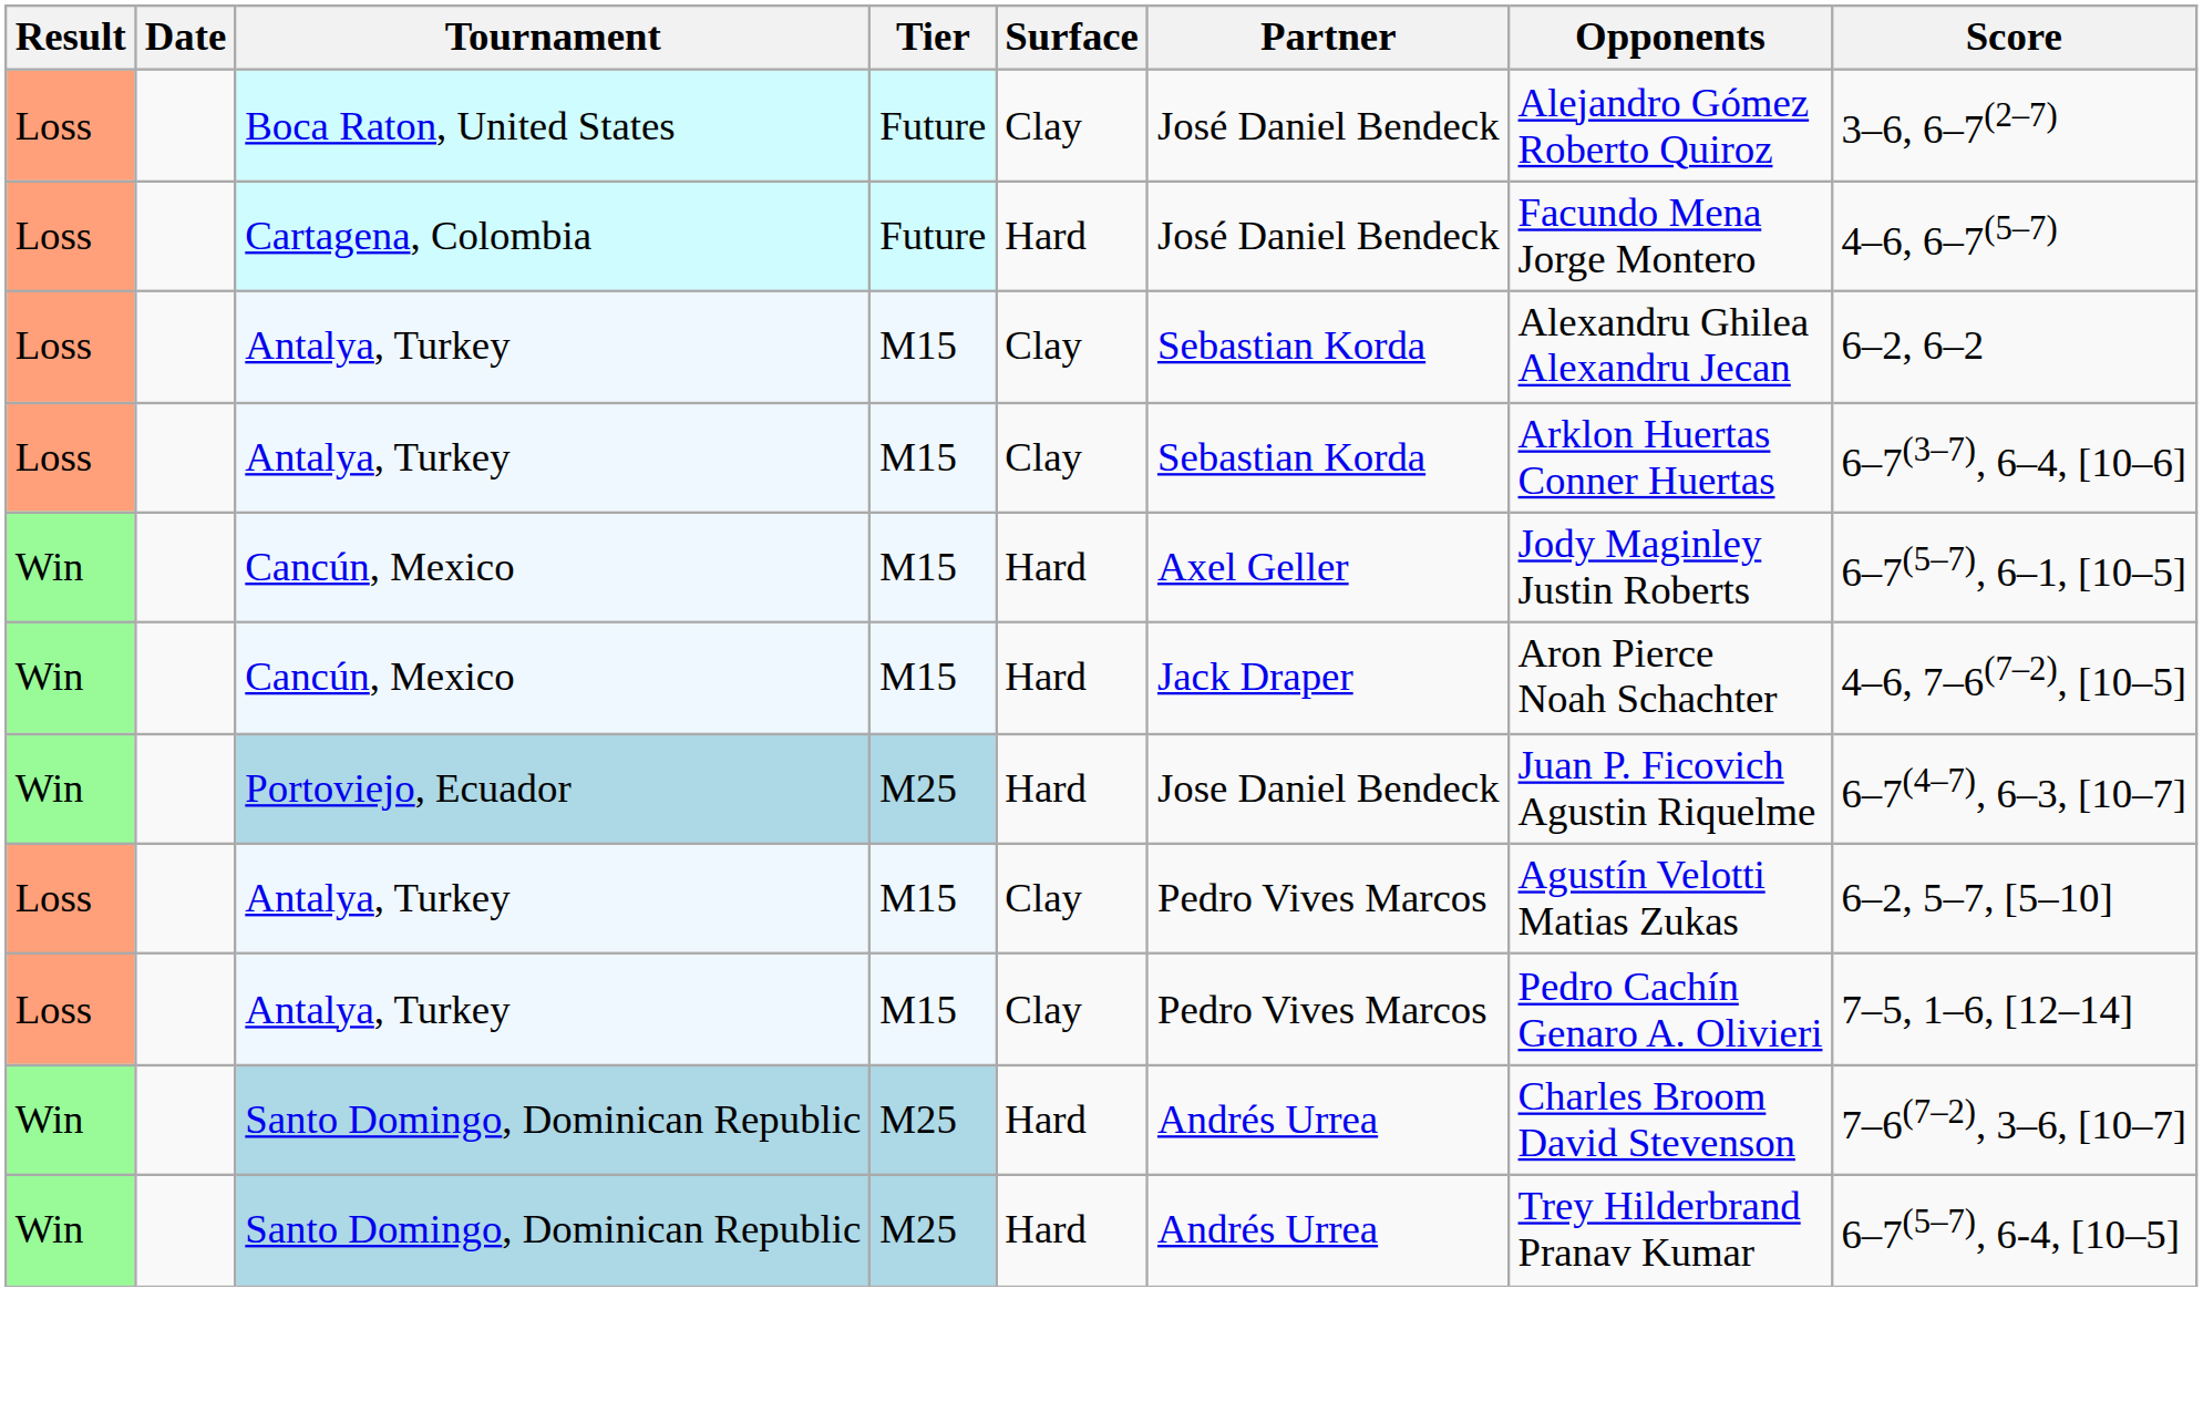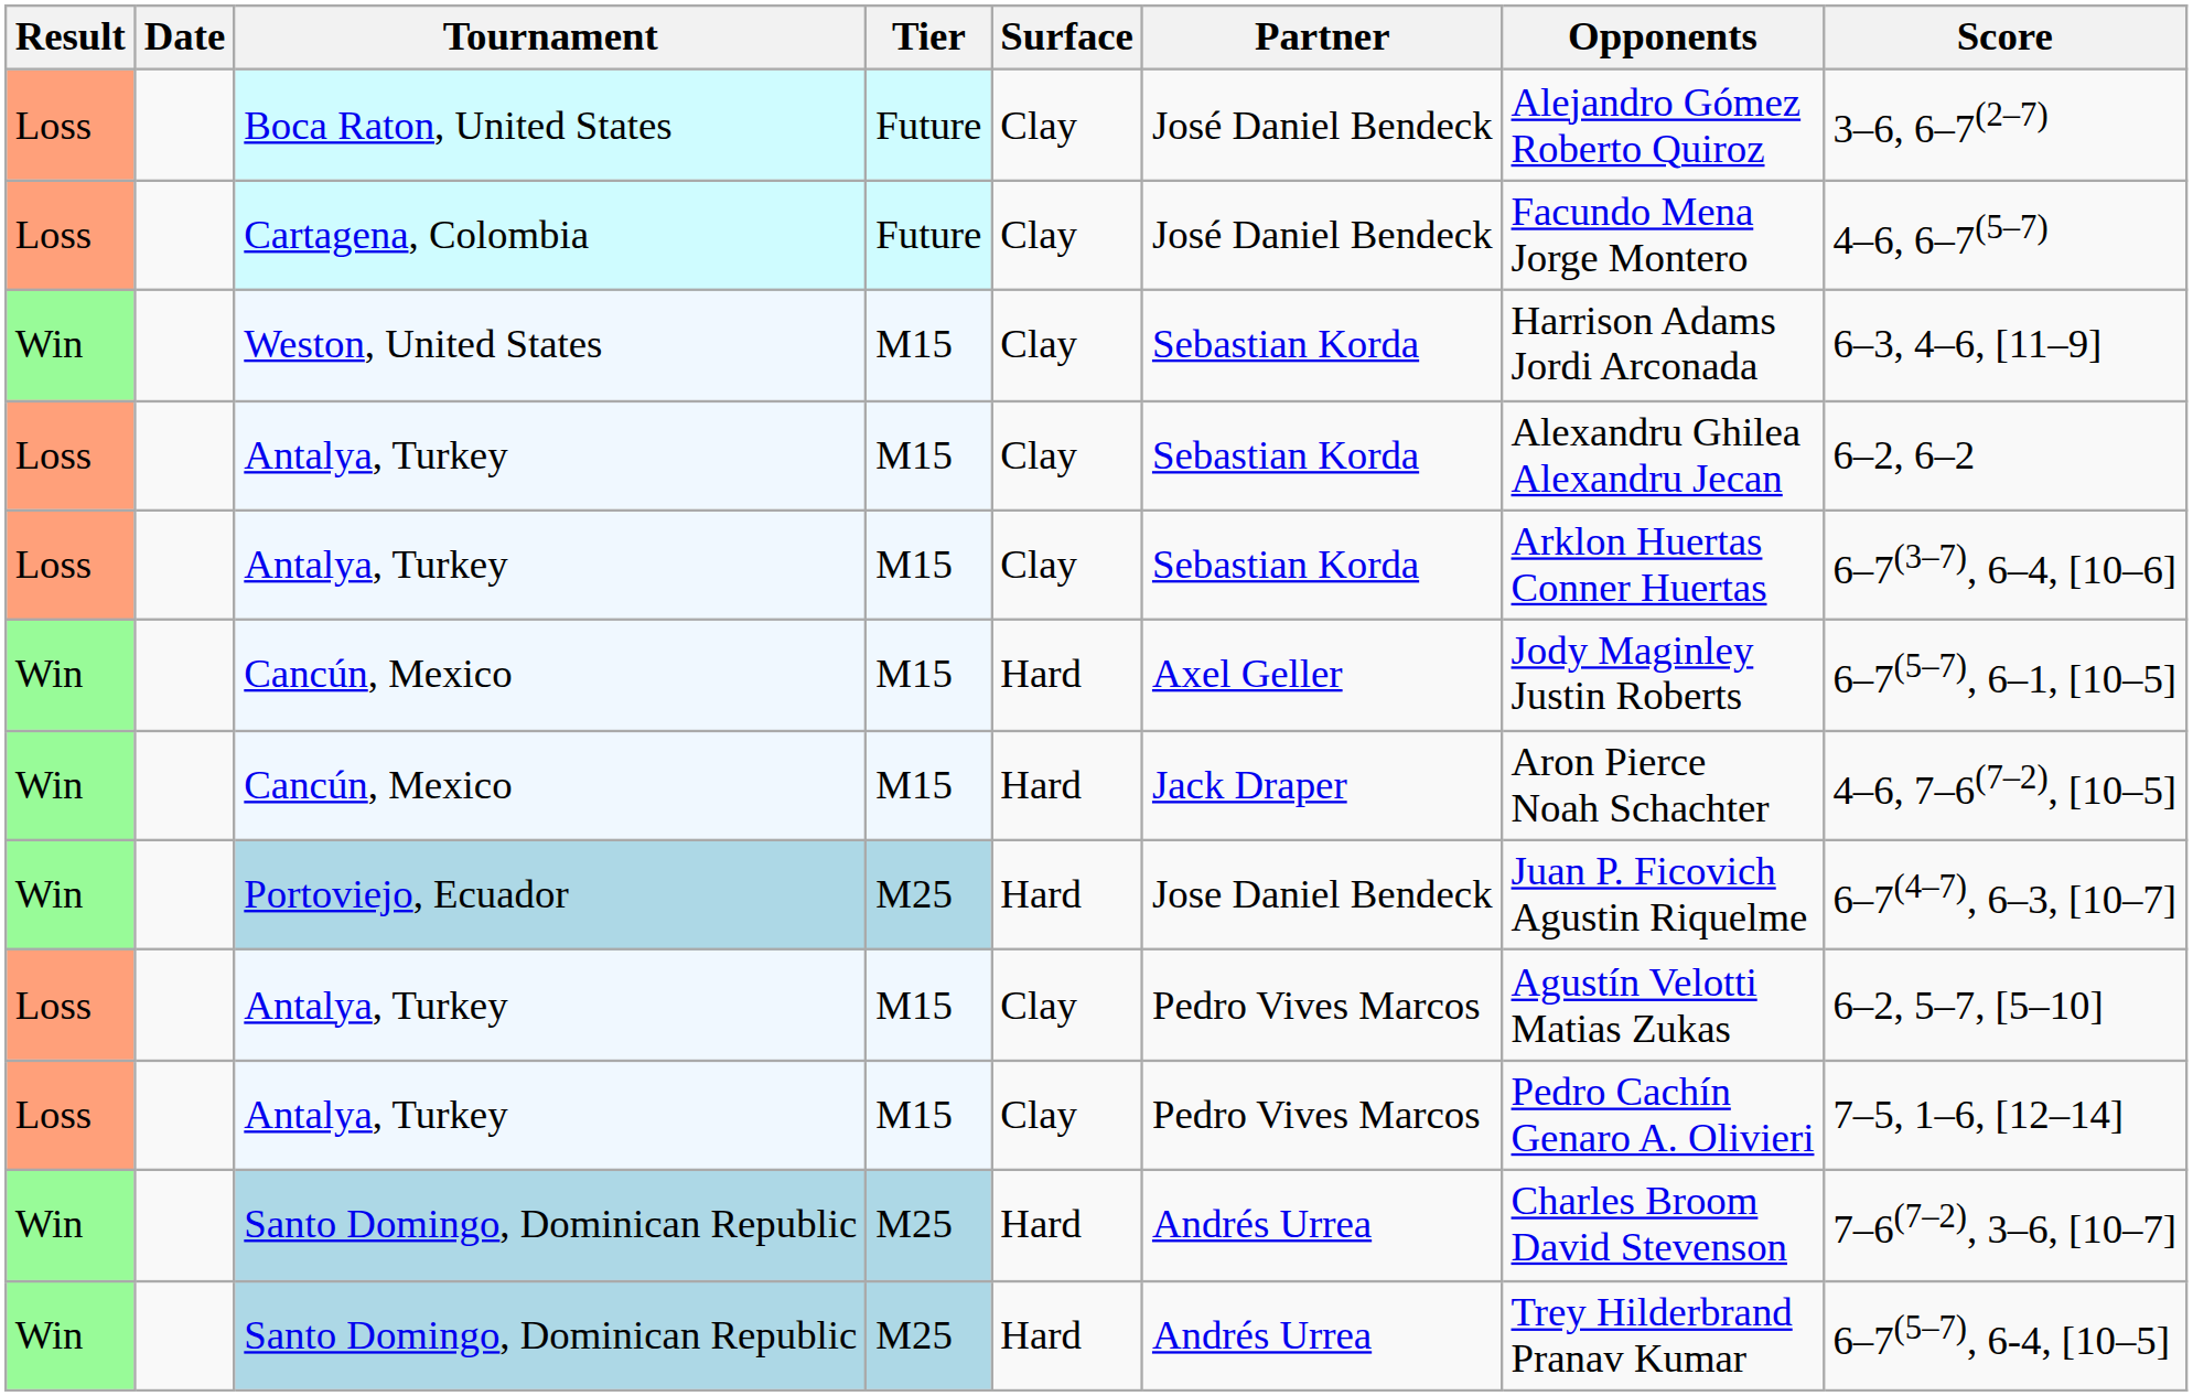Cartagena, Colombia | Surface: Hard -> Clay
+ row: Win | Weston, United States | M15 | Clay | Sebastian Korda | Harrison Adams Jordi Arconada | 6–3, 4–6, [11–9]
